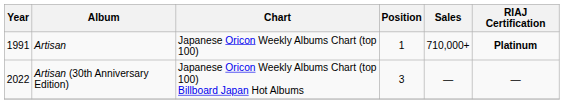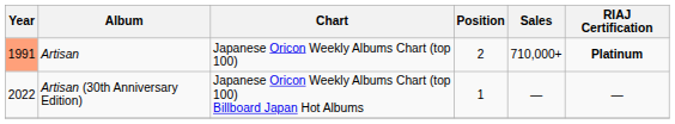Artisan | Year: no background -> lightsalmon background
Artisan | Position: 1 -> 2
Artisan (30th Anniversary Edition) | Position: 3 -> 1
